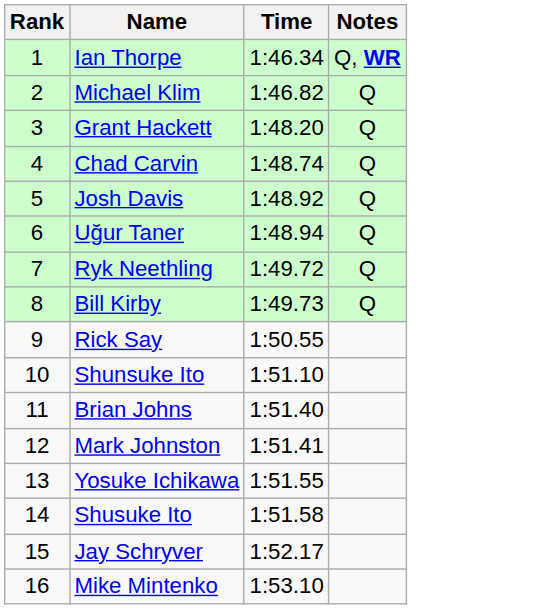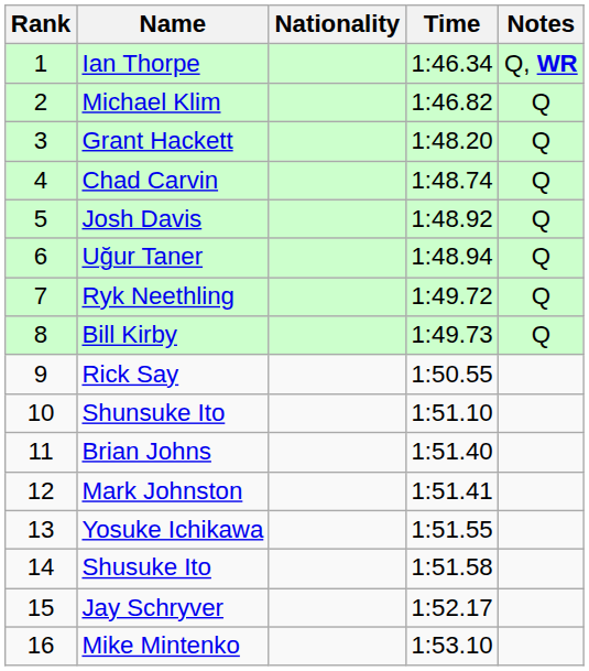+ column: Nationality
